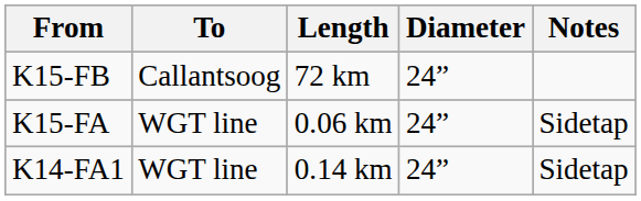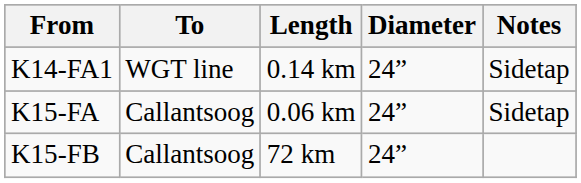rows swapped: K14-FA1 <-> K15-FB
K15-FA | To: WGT line -> Callantsoog
